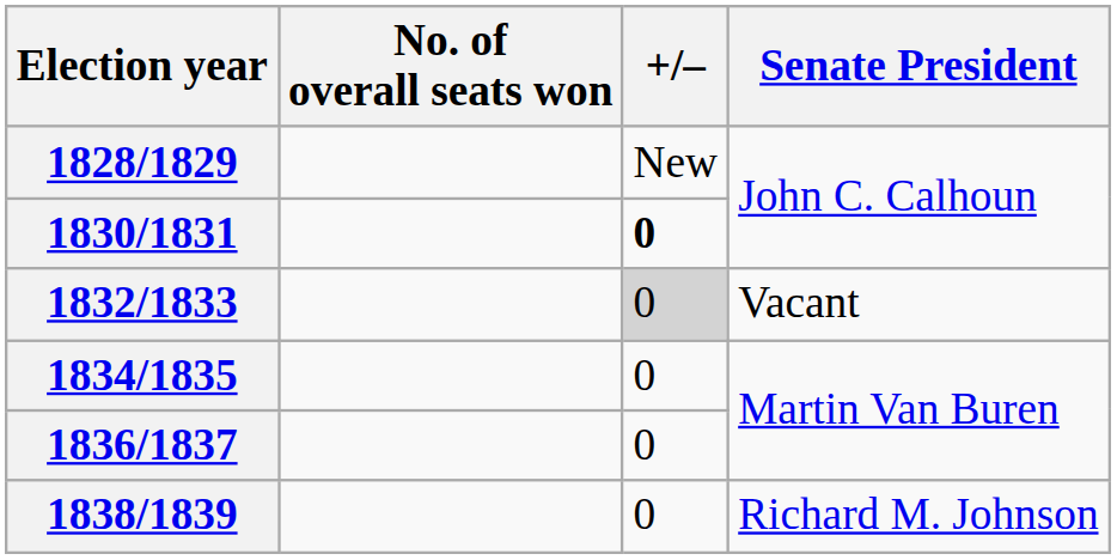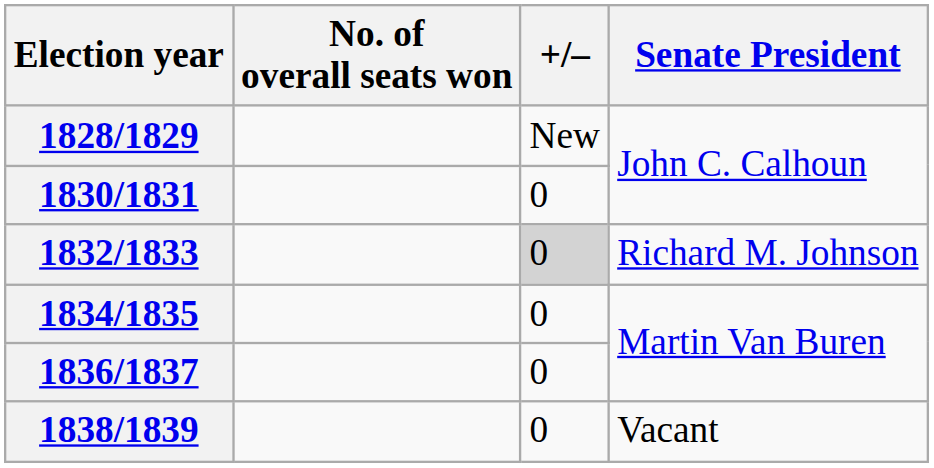1830/1831 | +/–: bold -> normal
1832/1833 | Senate President: Vacant -> Richard M. Johnson
1838/1839 | Senate President: Richard M. Johnson -> Vacant
